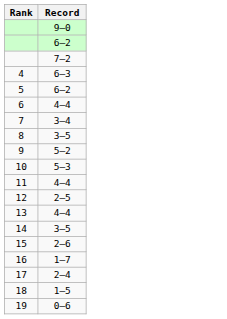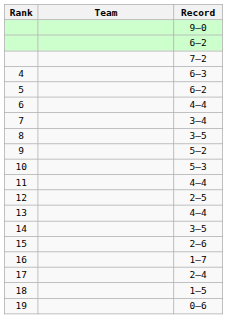+ column: Team
